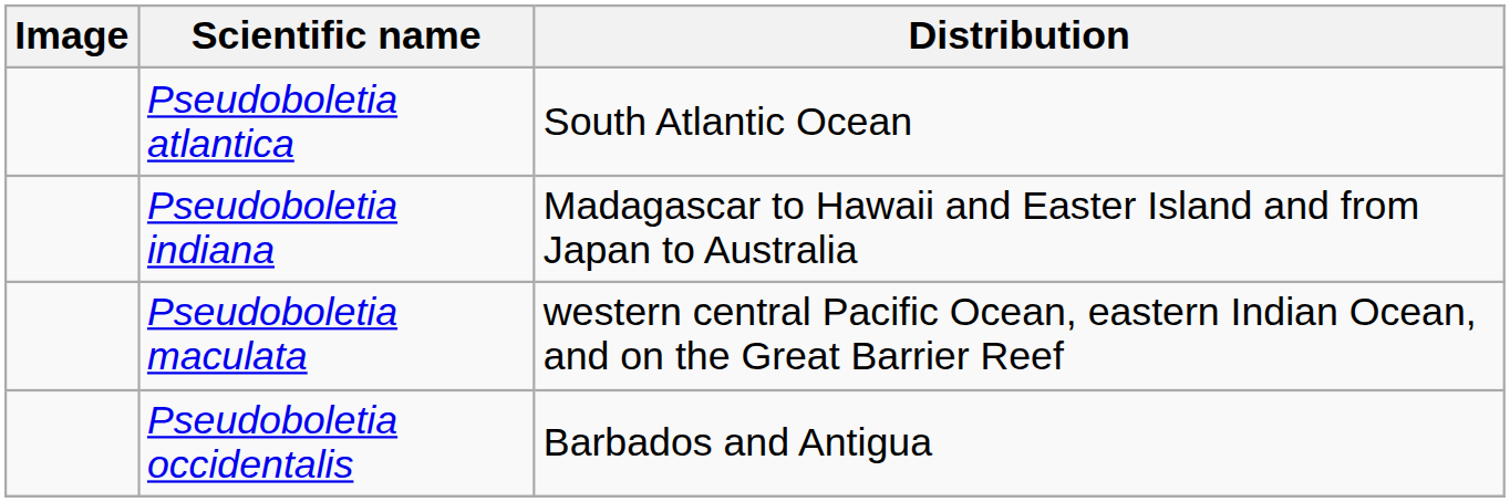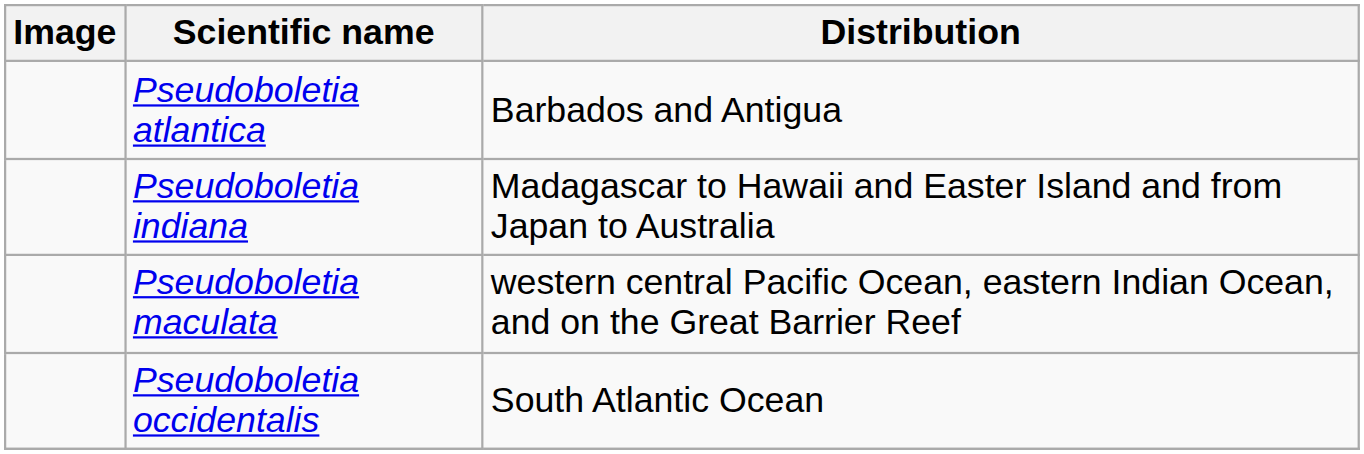Pseudoboletia atlantica | Distribution: South Atlantic Ocean -> Barbados and Antigua
Pseudoboletia occidentalis | Distribution: Barbados and Antigua -> South Atlantic Ocean
